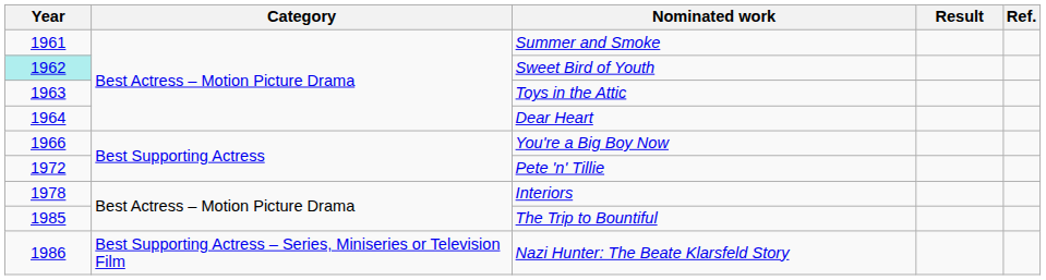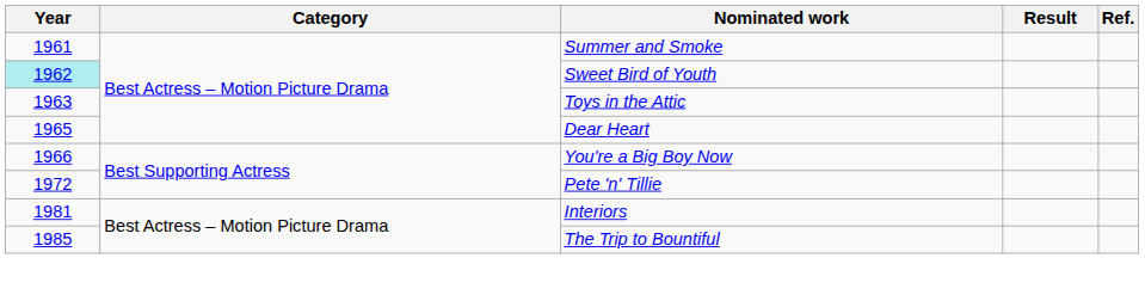Dear Heart | Year: 1964 -> 1965
Interiors | Year: 1978 -> 1981
- row: 1986 | Best Supporting Actress – Series, Miniseries or Television Film | Nazi Hunter: The Beate Klarsfeld Story
